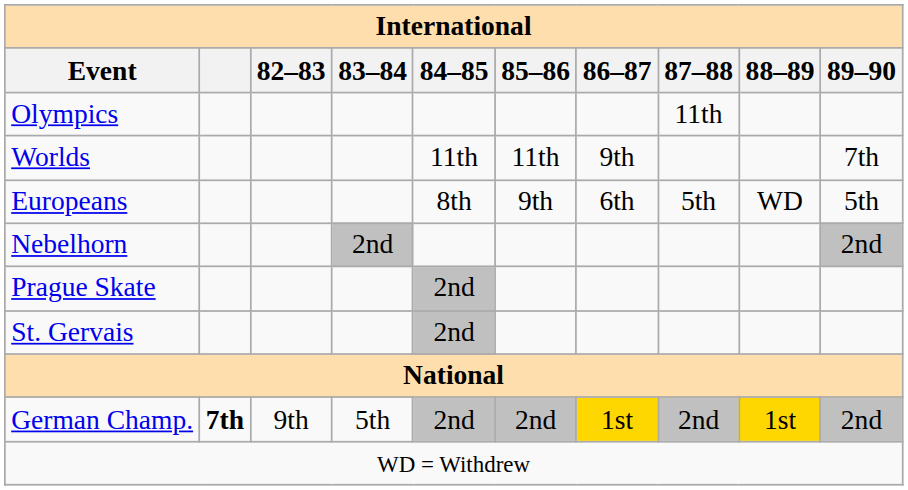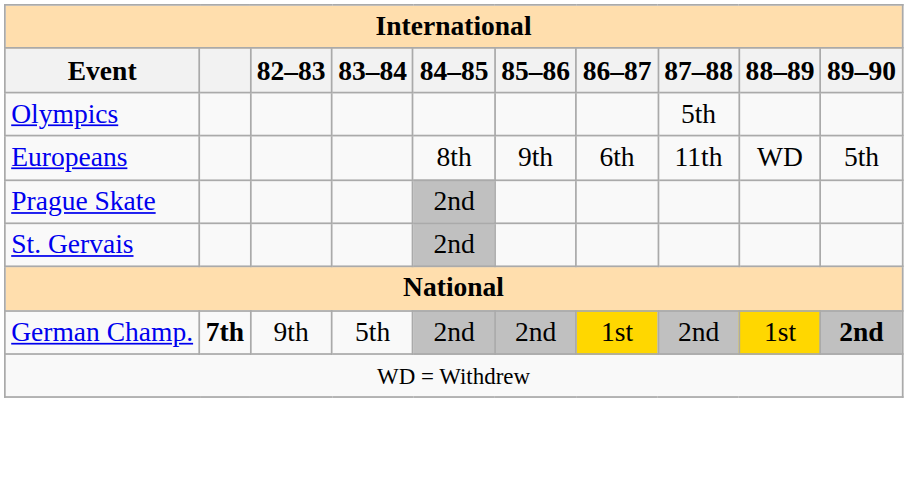Olympics | 87–88: 11th -> 5th
- row: Worlds | 11th | 11th | 9th | 7th
Europeans | 87–88: 5th -> 11th
- row: Nebelhorn | 2nd | 2nd
German Champ. | 89–90: normal -> bold
